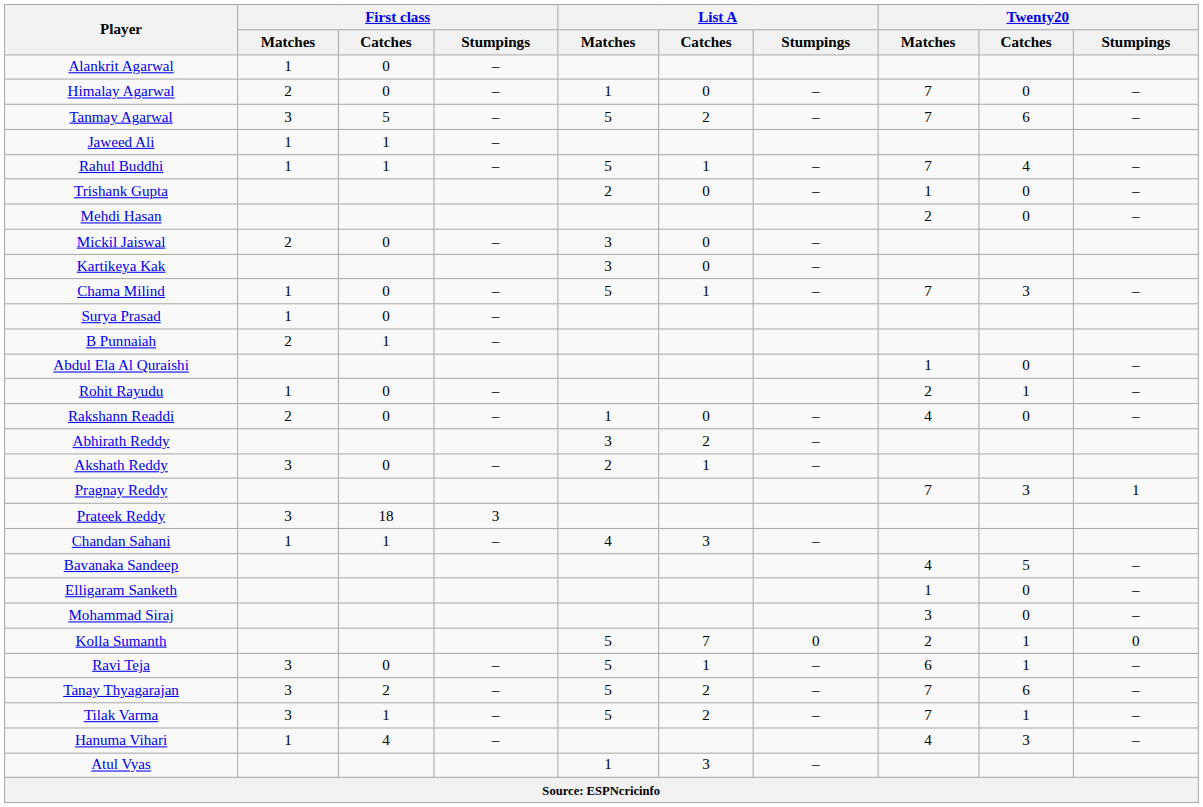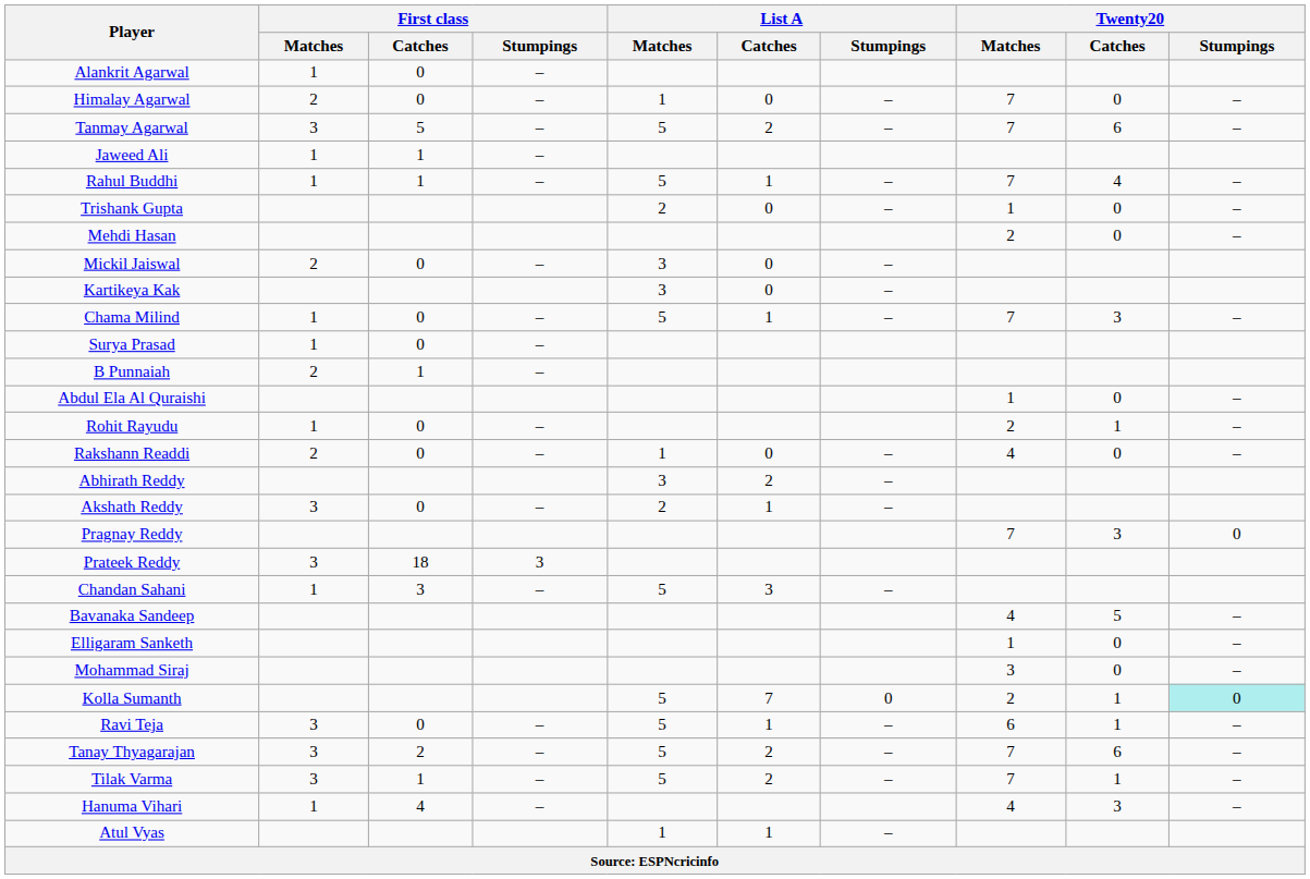Pragnay Reddy | Twenty20 / Stumpings: 1 -> 0
Chandan Sahani | First class / Catches: 1 -> 3
Chandan Sahani | List A / Matches: 4 -> 5
Kolla Sumanth | Twenty20 / Stumpings: no background -> paleturquoise background
Atul Vyas | List A / Catches: 3 -> 1
